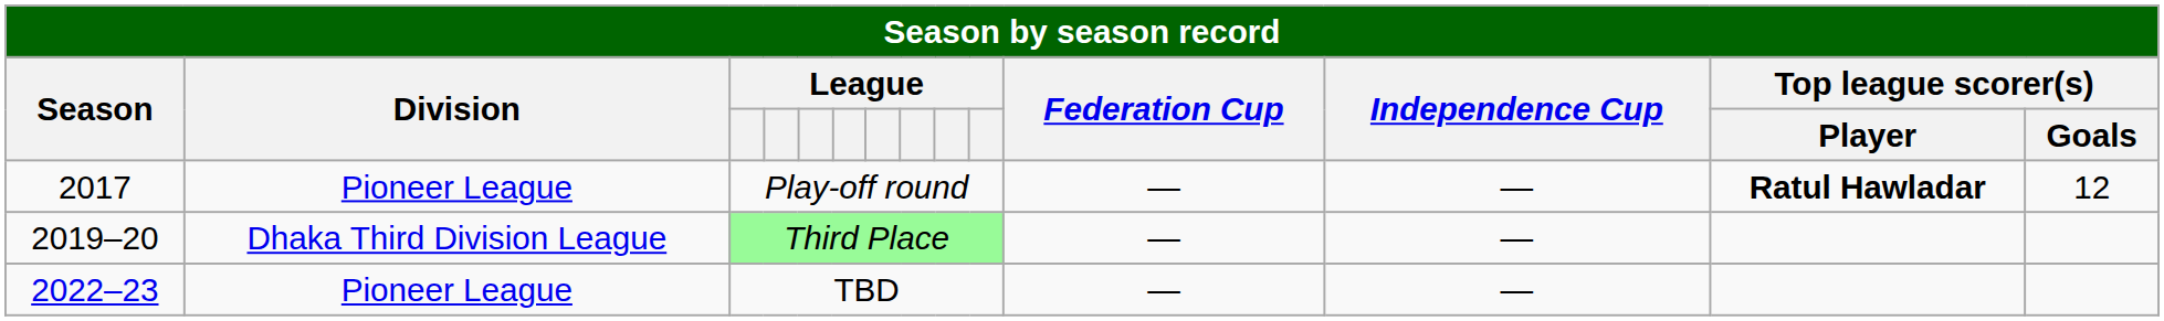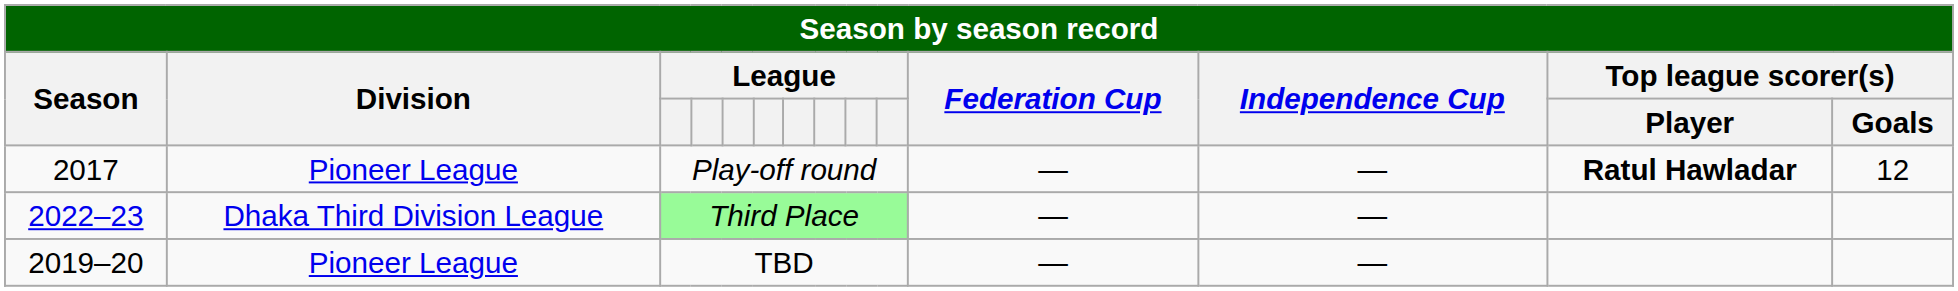Third Place | Season: 2019–20 -> 2022–23
TBD | Season: 2022–23 -> 2019–20
